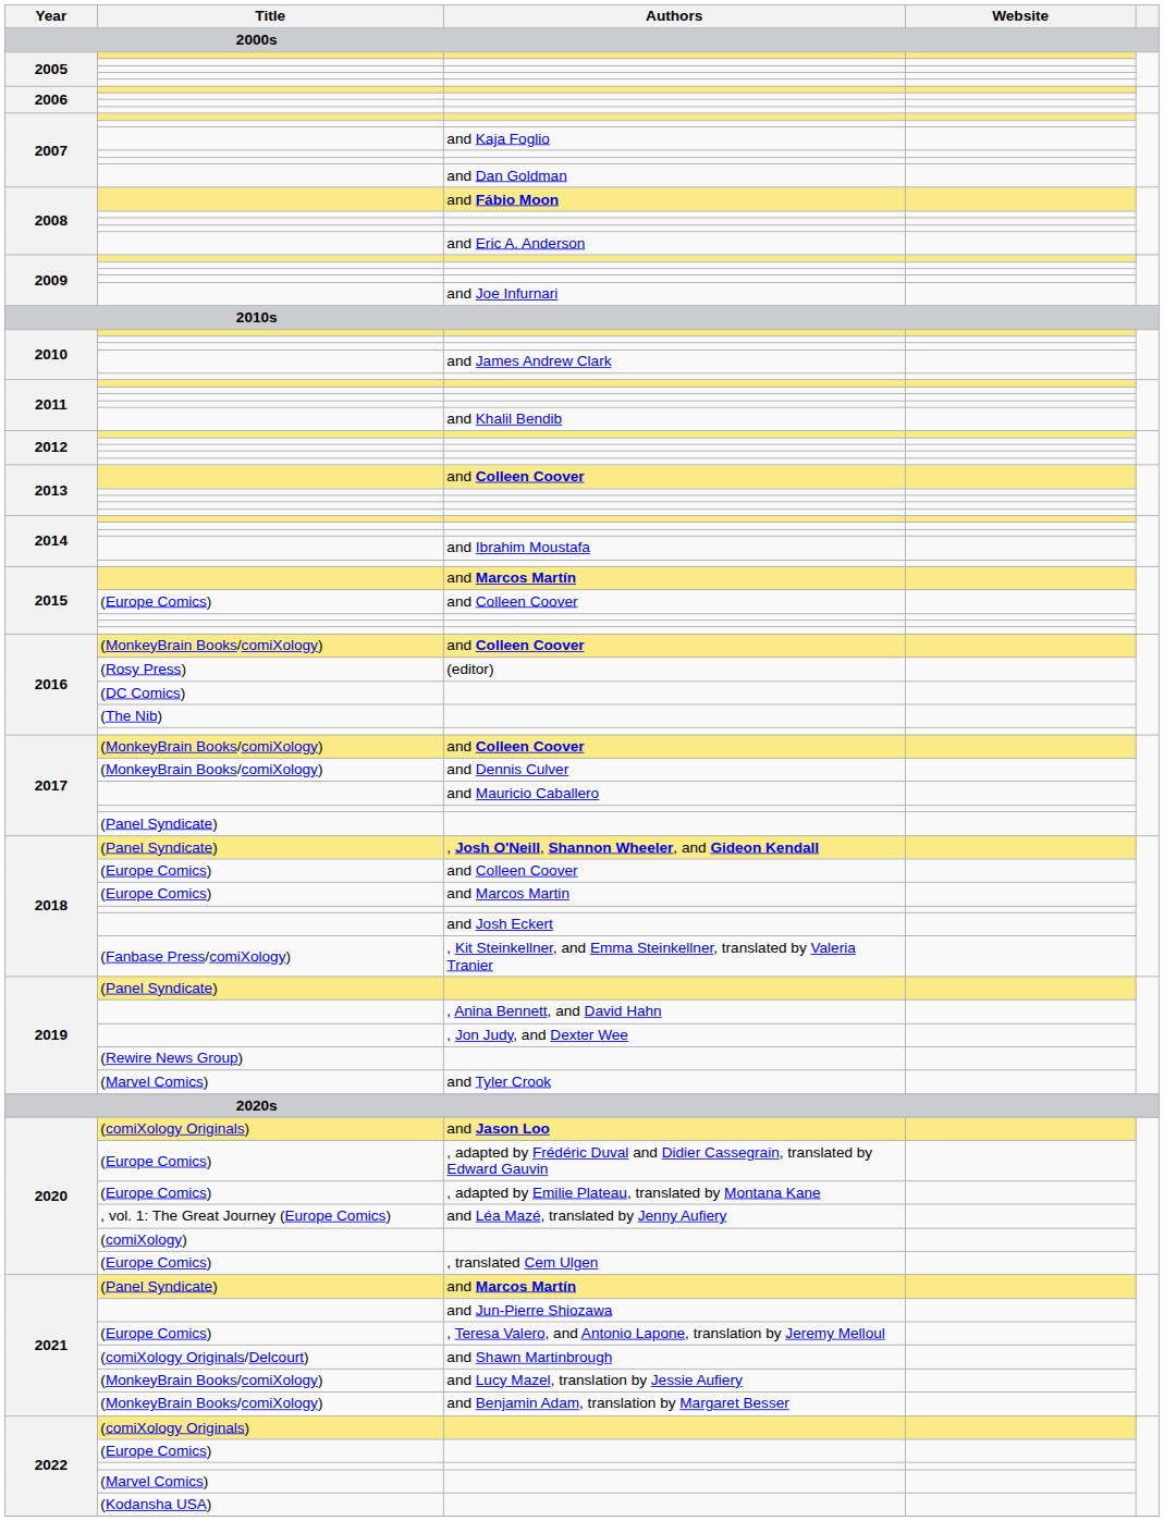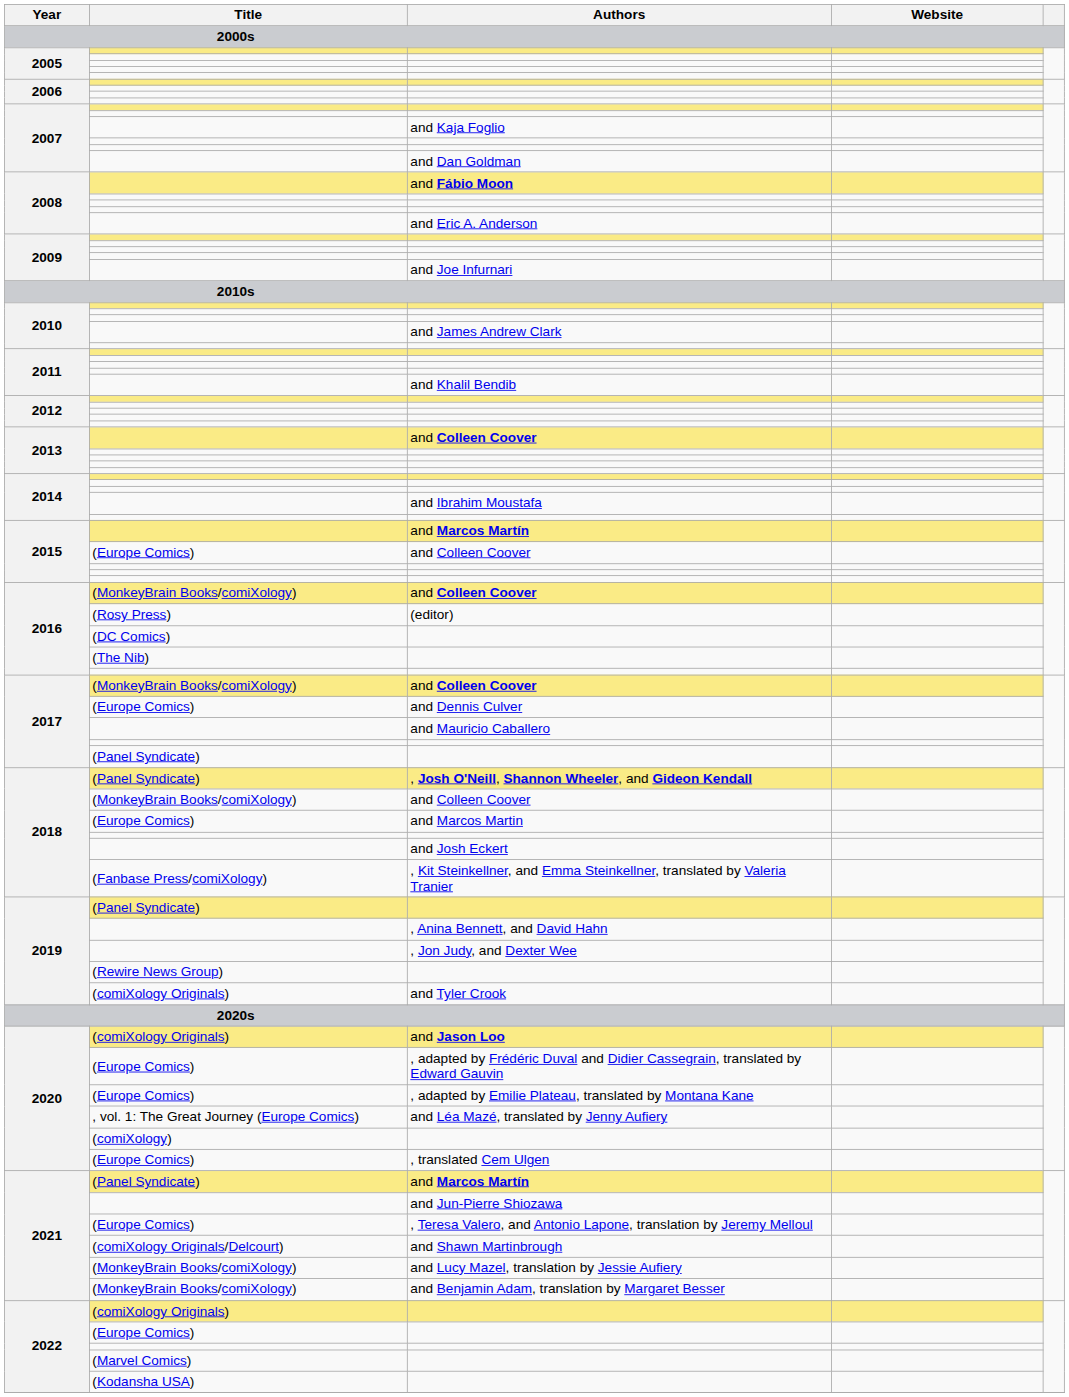and Dennis Culver | Title: (MonkeyBrain Books/comiXology) -> (Europe Comics)
2018 / and Colleen Coover | Title: (Europe Comics) -> (MonkeyBrain Books/comiXology)
and Tyler Crook | Title: (Marvel Comics) -> (comiXology Originals)
